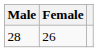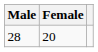28 | Female: 26 -> 20
